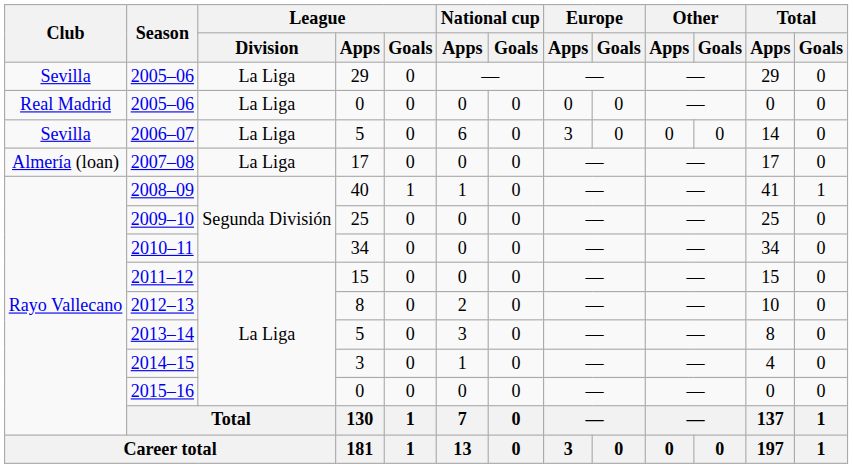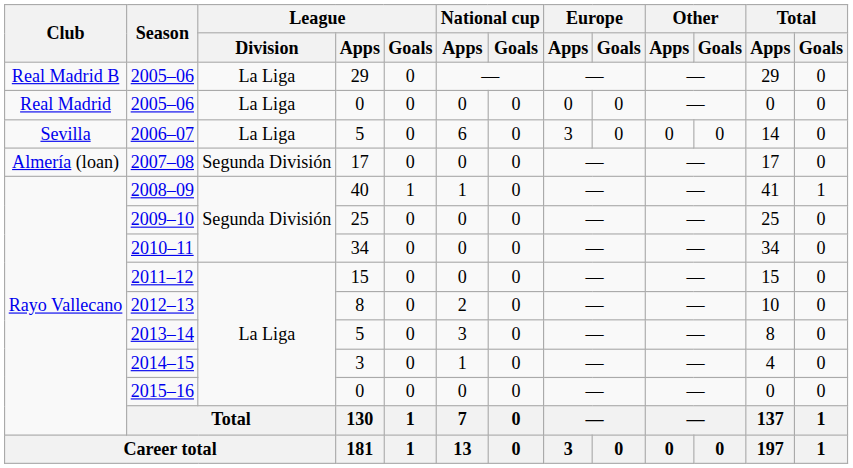2005–06 / 29 | Club: Sevilla -> Real Madrid B
2007–08 | League / Division: La Liga -> Segunda División
